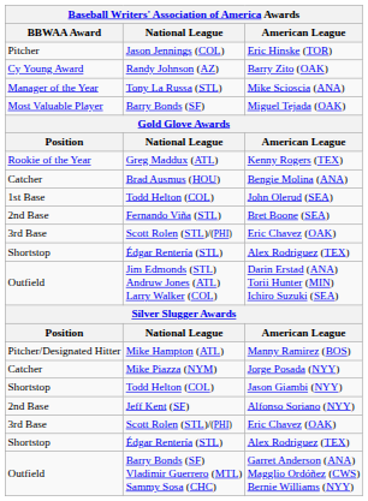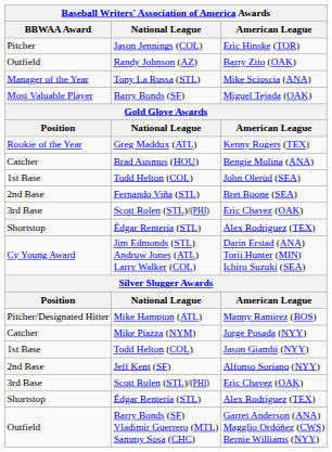Barry Zito (OAK) | BBWAA Award: Cy Young Award -> Outfield
Darin Erstad (ANA) Torii Hunter (MIN) Ichiro Suzuki (SEA) | BBWAA Award: Outfield -> Cy Young Award
Jason Giambi (NYY) | BBWAA Award: Shortstop -> 1st Base
